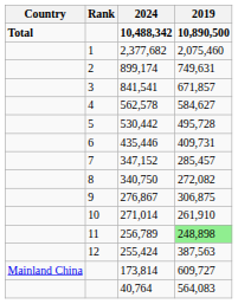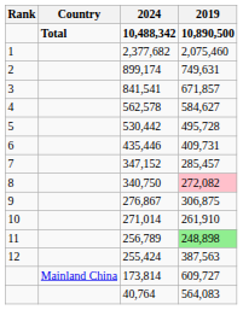columns swapped: Rank <-> Country
340,750 | 2019: no background -> pink background
